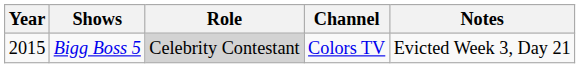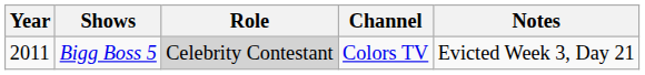Bigg Boss 5 | Year: 2015 -> 2011
